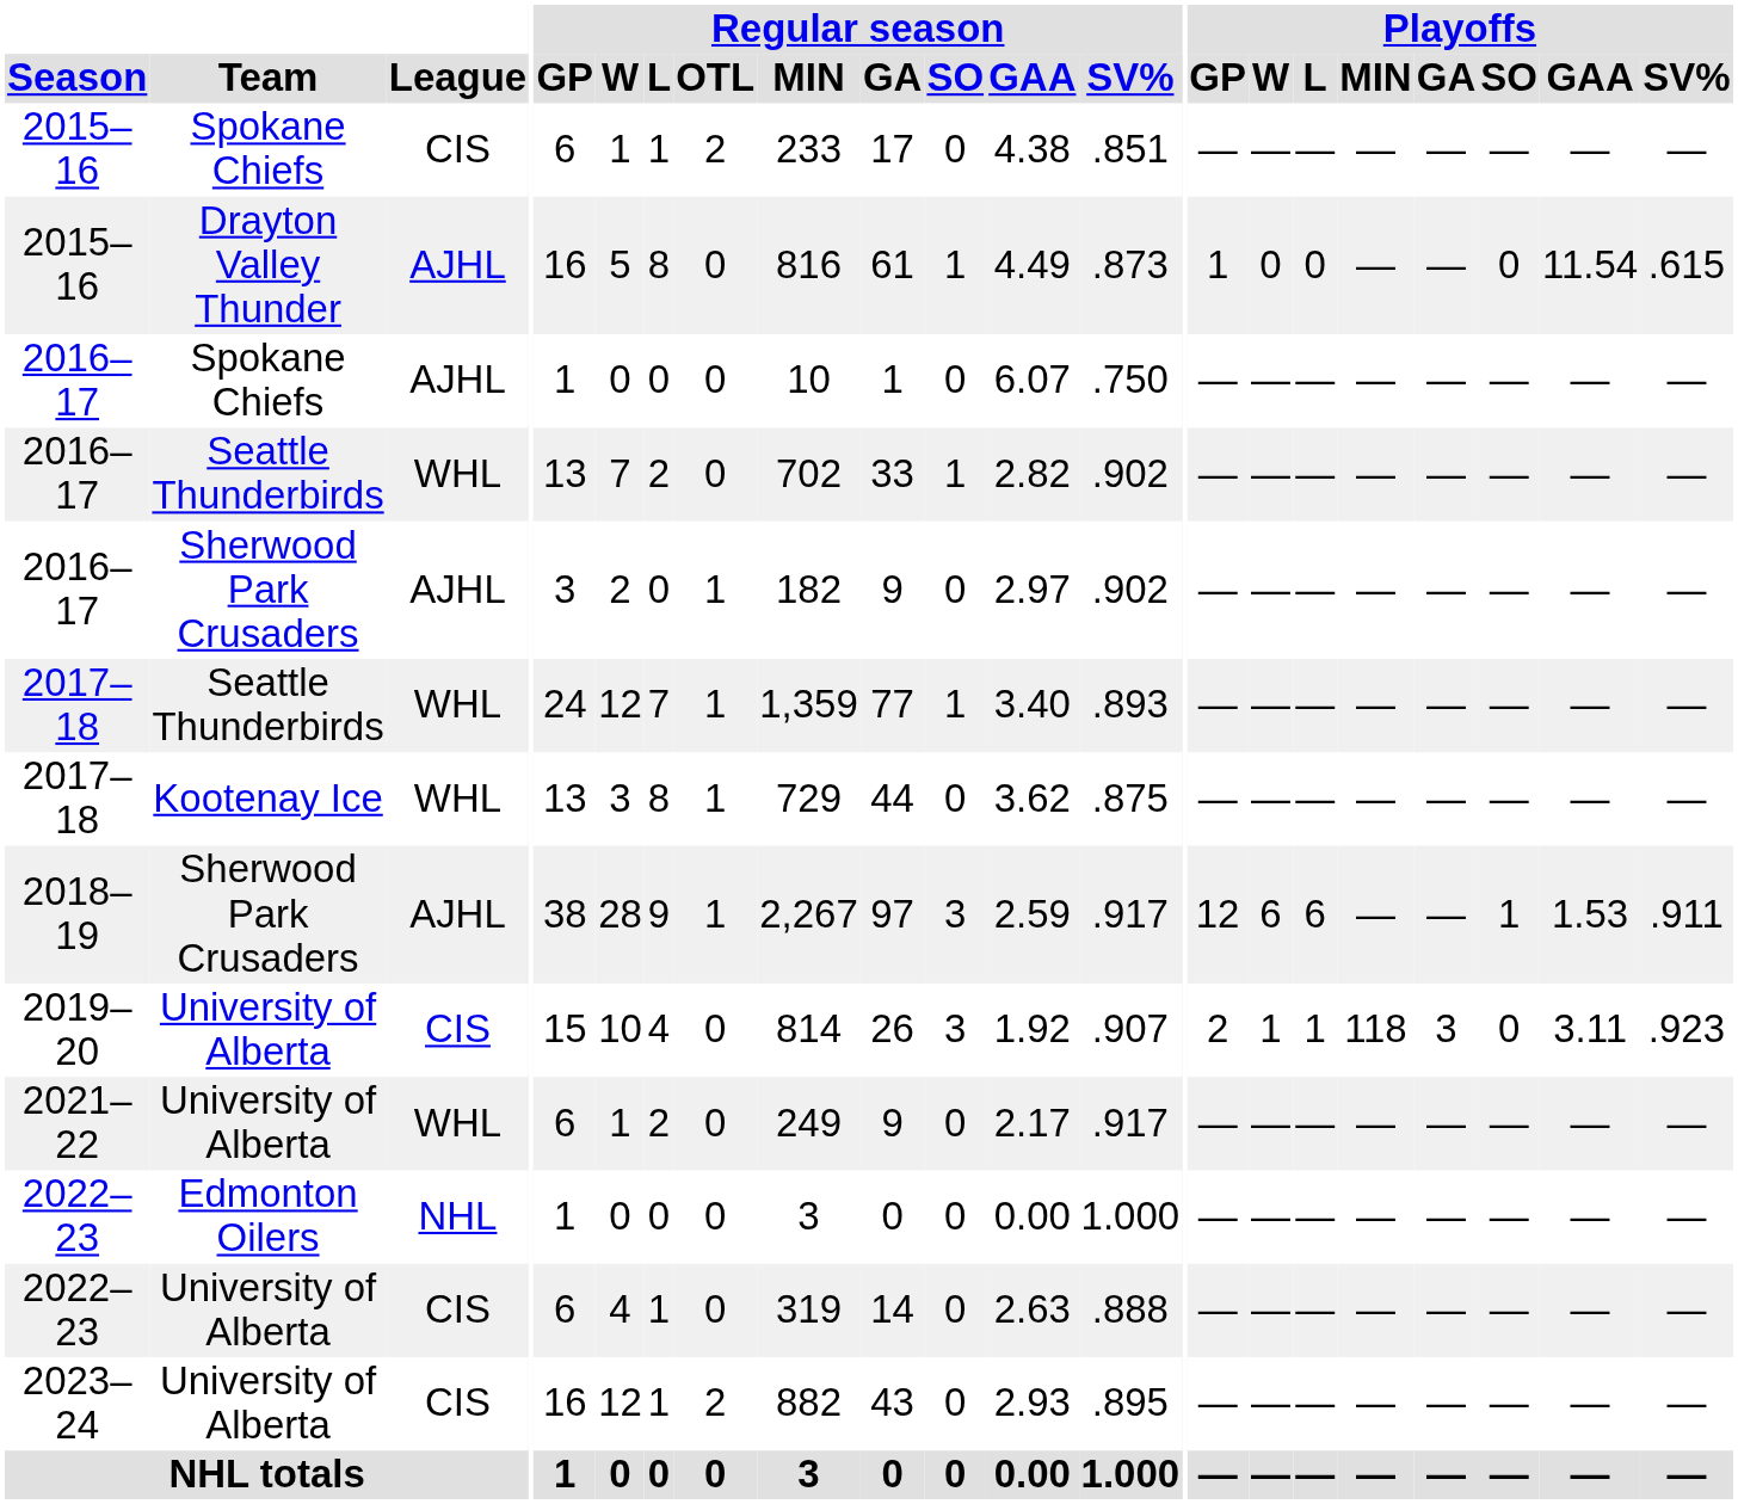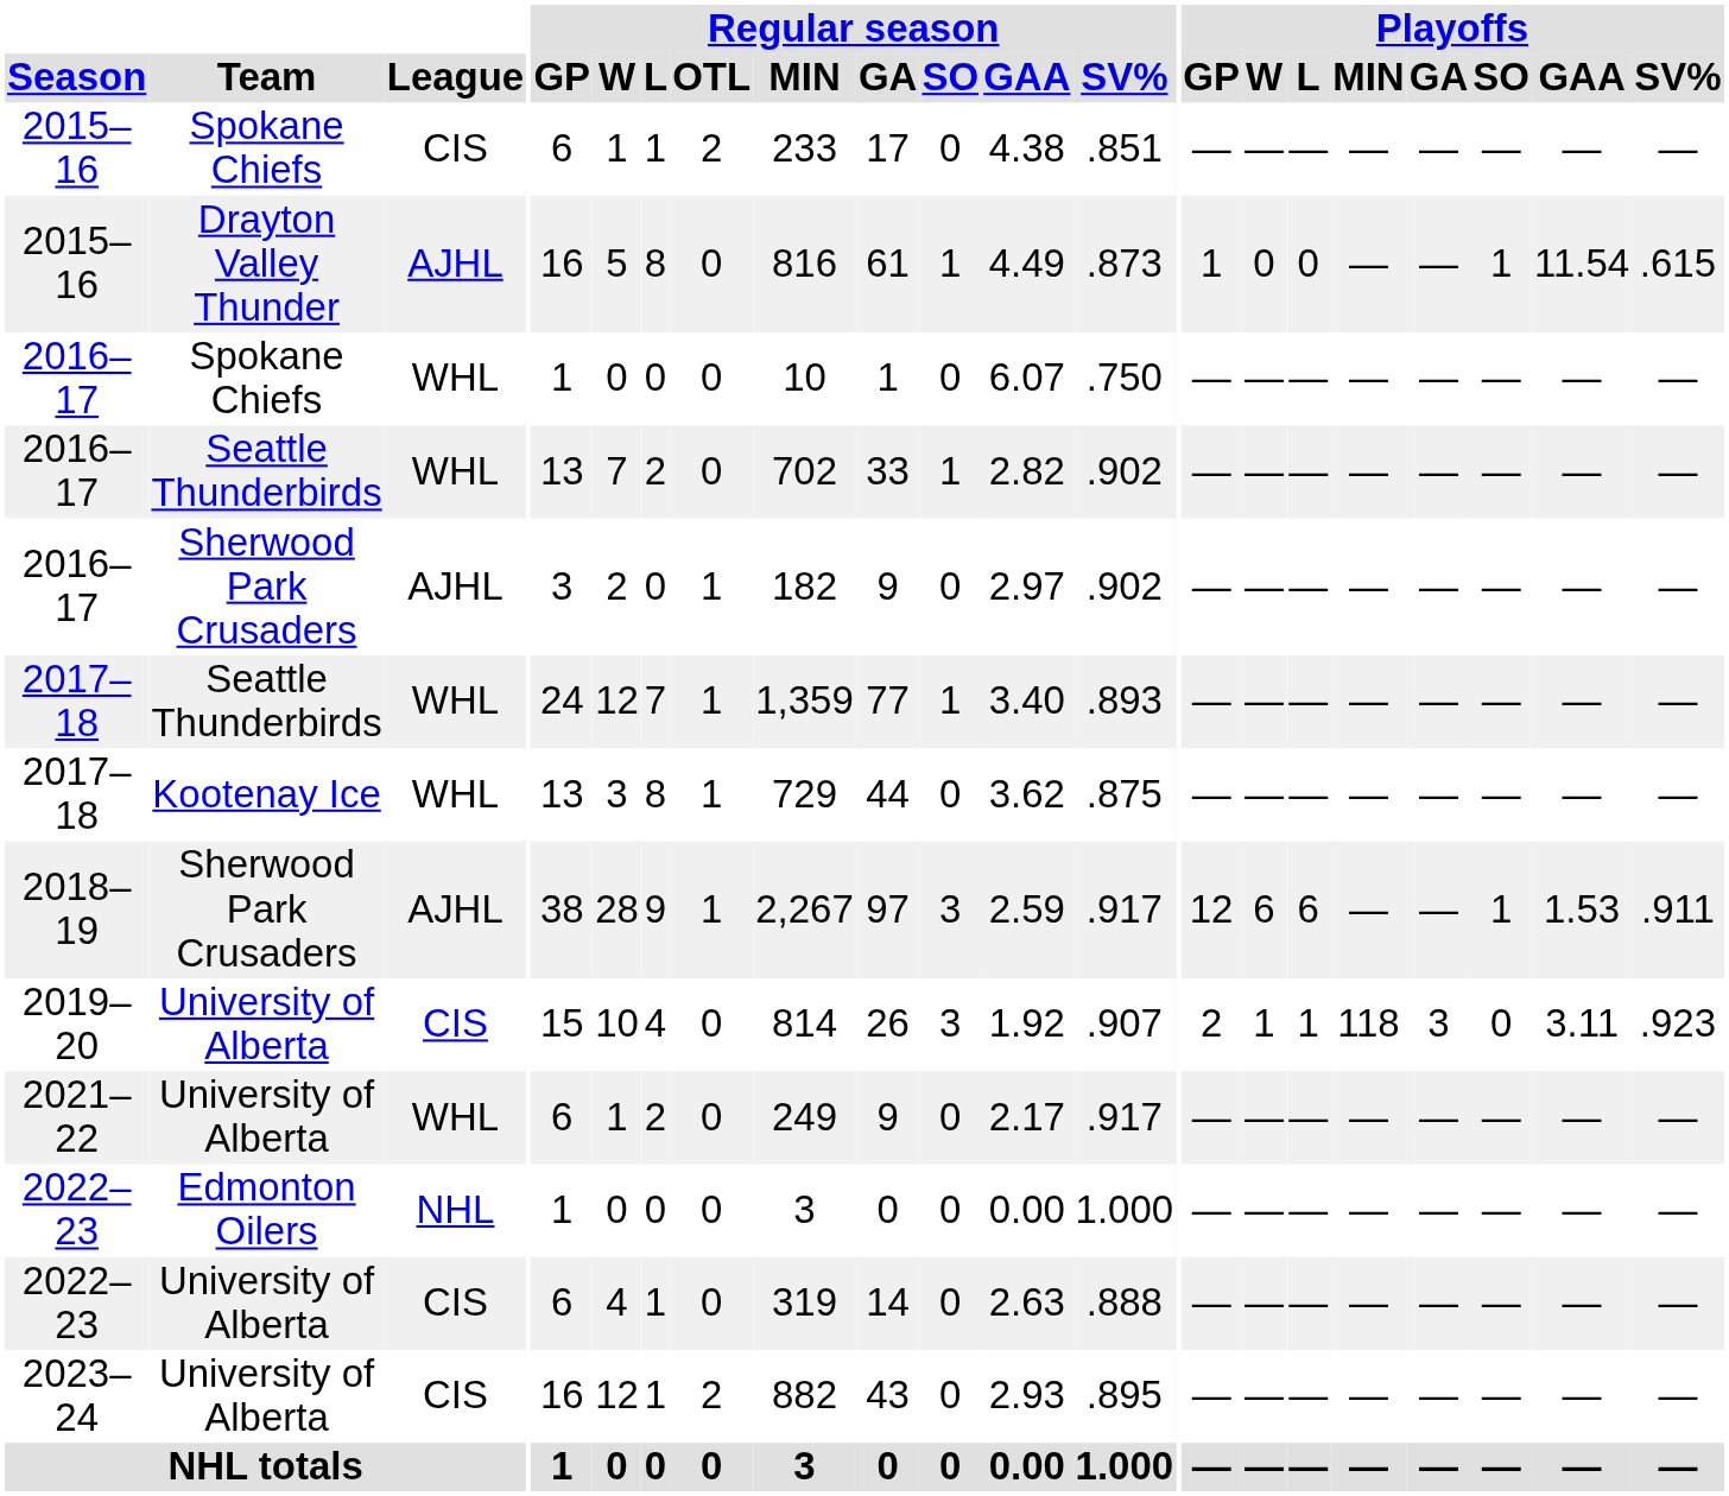2015–16 / Drayton Valley Thunder | Playoffs / SO: 0 -> 1
2016–17 / Spokane Chiefs | League: AJHL -> WHL
